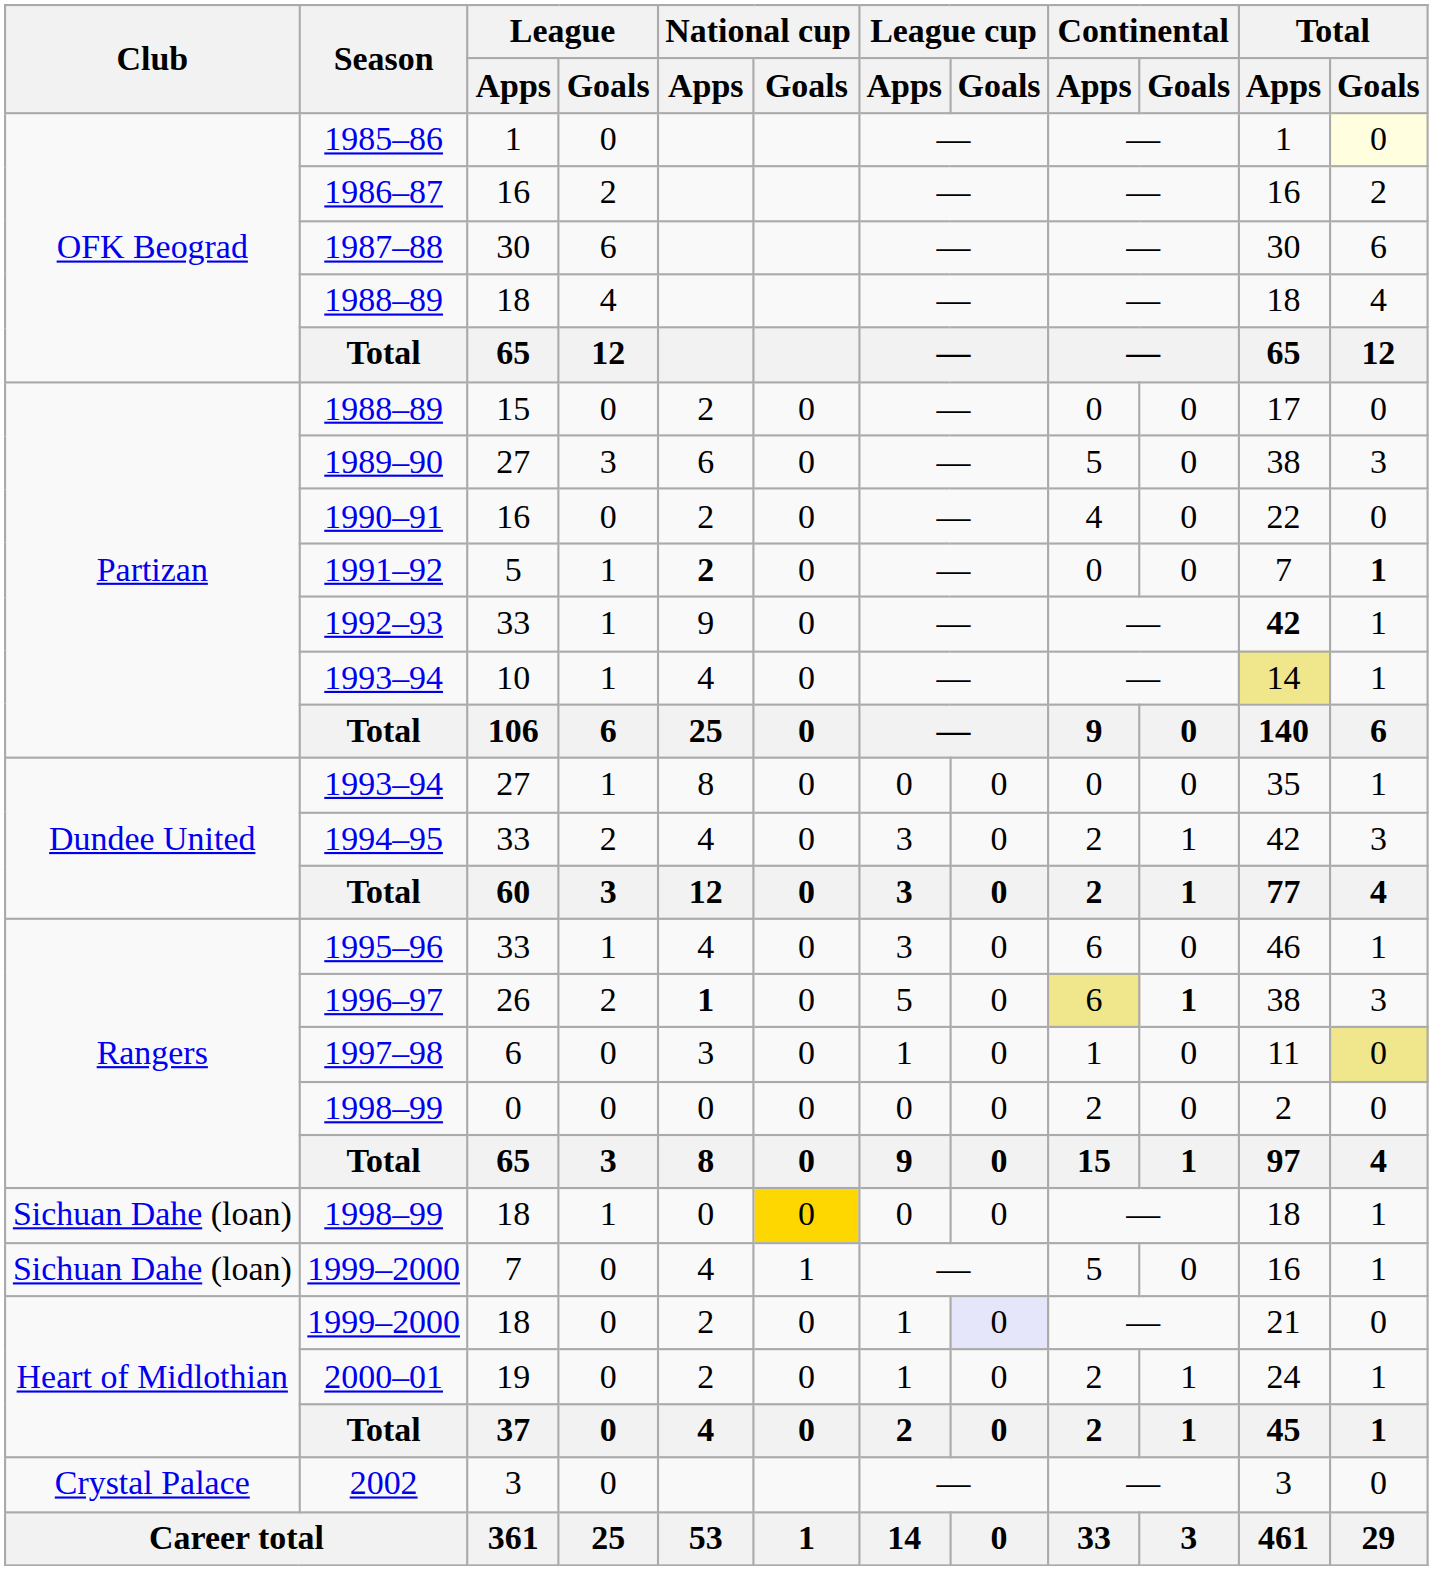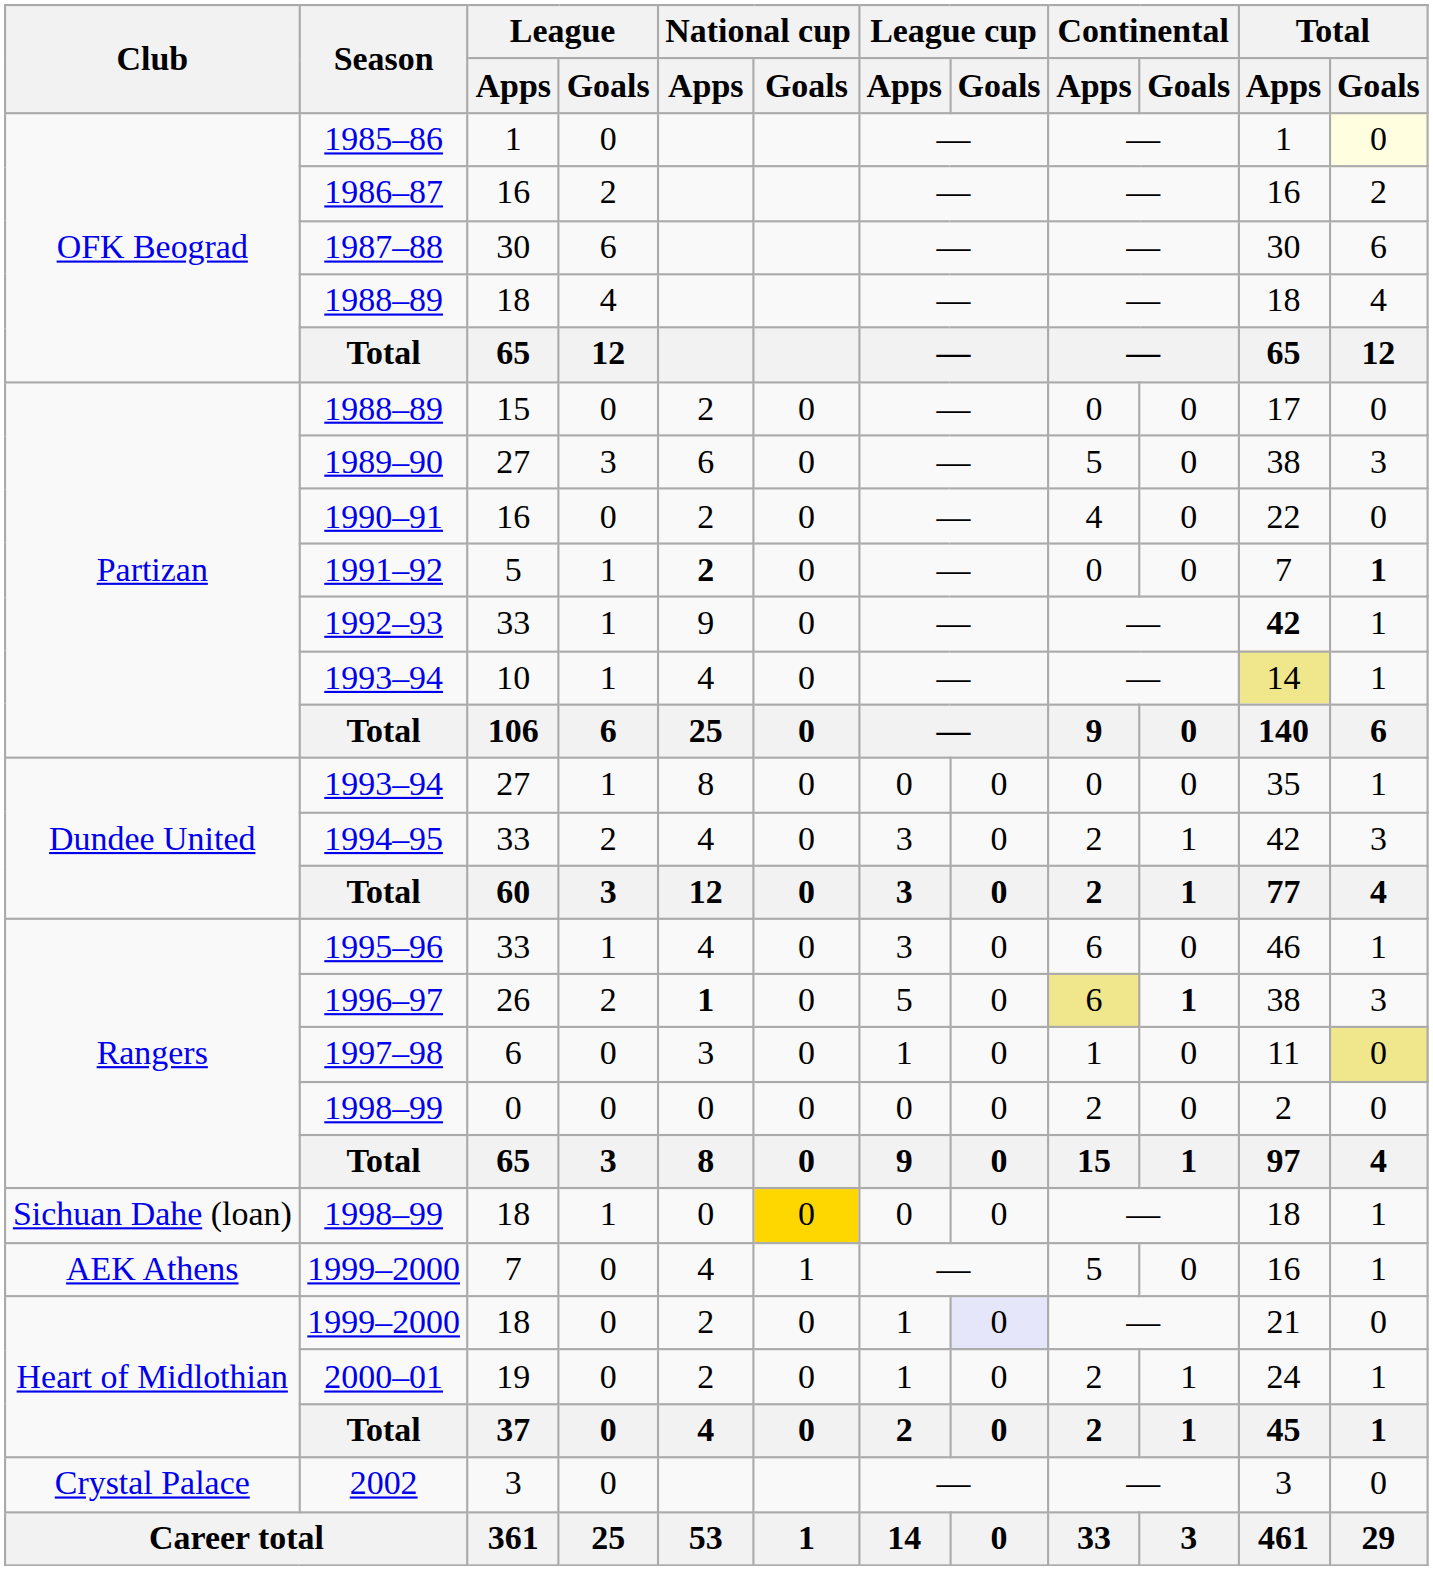1999–2000 / 7 | Club: Sichuan Dahe (loan) -> AEK Athens
